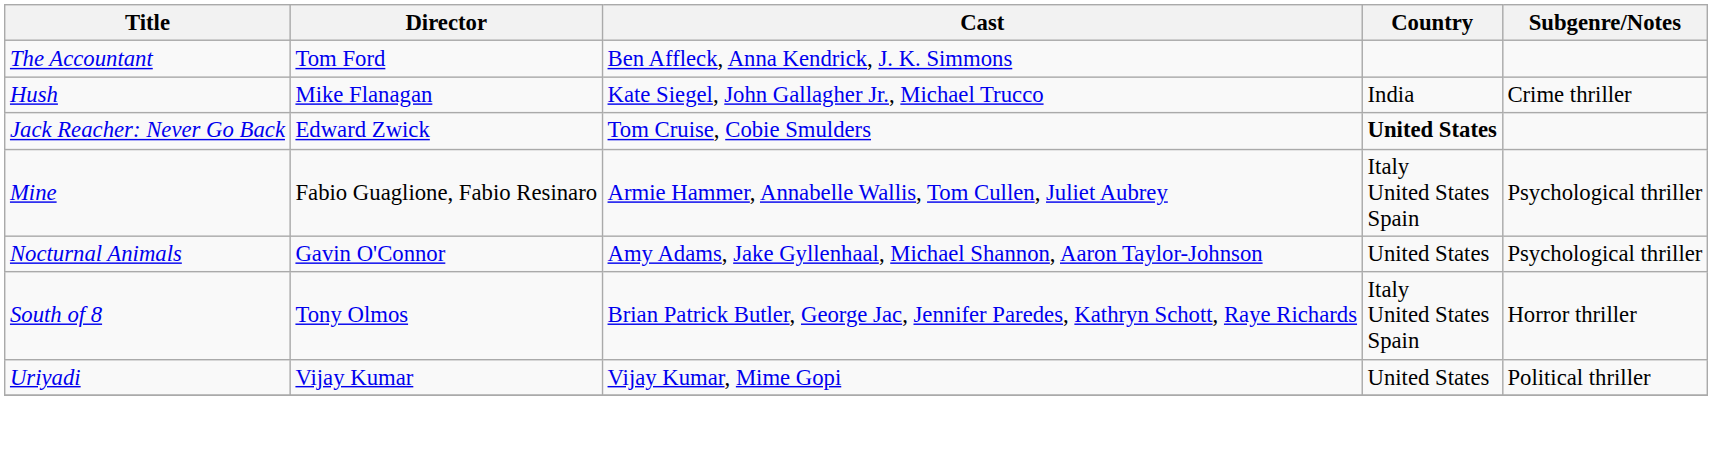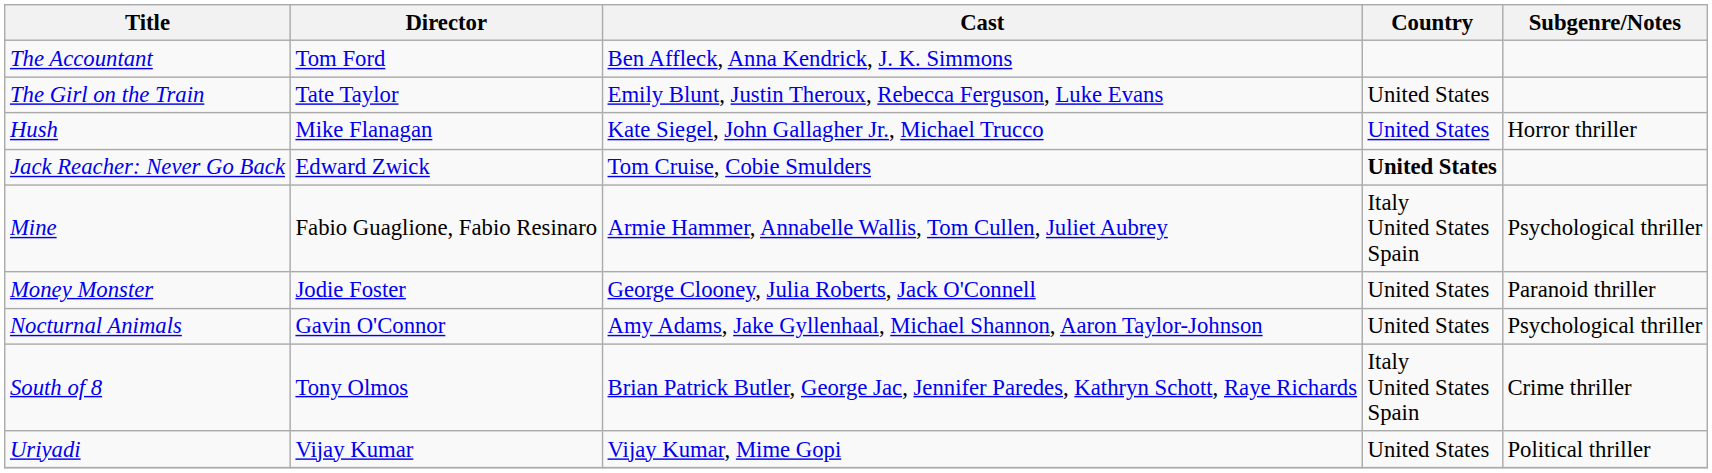+ row: The Girl on the Train | Tate Taylor | Emily Blunt, Justin Theroux, Rebecca Ferguson, Luke Evans | United States
Hush | Country: India -> United States
Hush | Subgenre/Notes: Crime thriller -> Horror thriller
+ row: Money Monster | Jodie Foster | George Clooney, Julia Roberts, Jack O'Connell | United States | Paranoid thriller
South of 8 | Subgenre/Notes: Horror thriller -> Crime thriller
